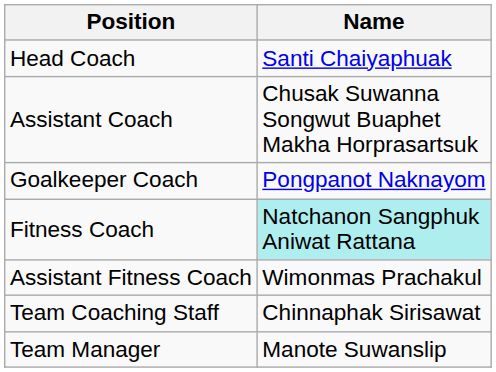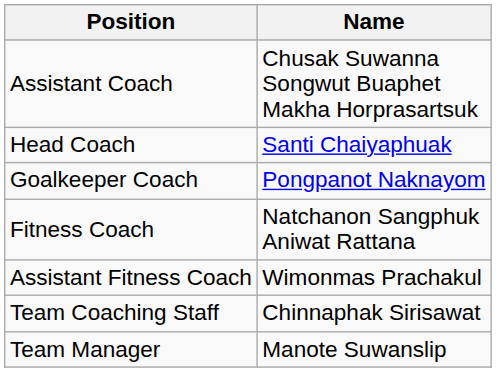rows swapped: Head Coach <-> Assistant Coach
Fitness Coach | Name: paleturquoise background -> no background
